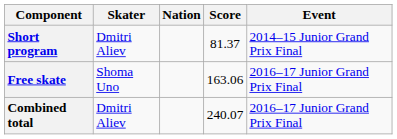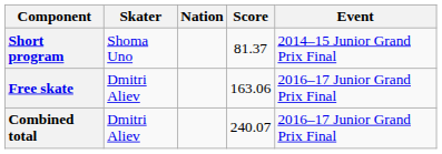Short program | Skater: Dmitri Aliev -> Shoma Uno
Free skate | Skater: Shoma Uno -> Dmitri Aliev
